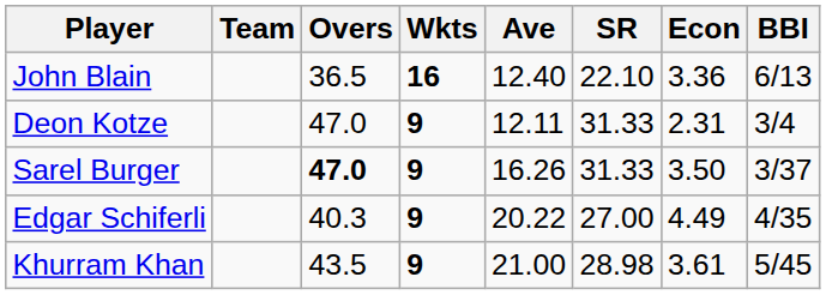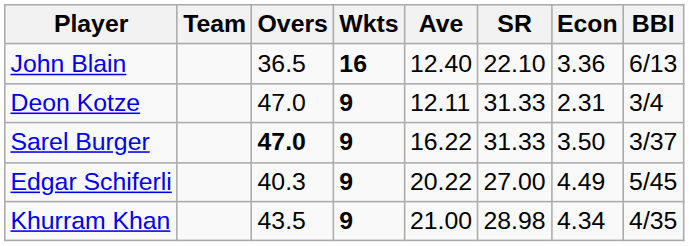Sarel Burger | Ave: 16.26 -> 16.22
Edgar Schiferli | BBI: 4/35 -> 5/45
Khurram Khan | Econ: 3.61 -> 4.34
Khurram Khan | BBI: 5/45 -> 4/35
